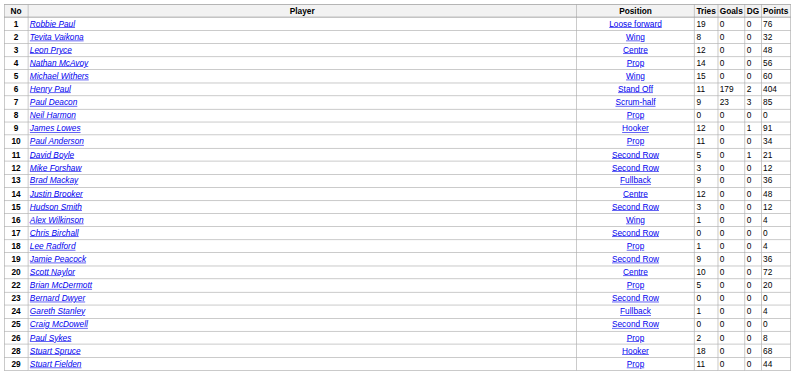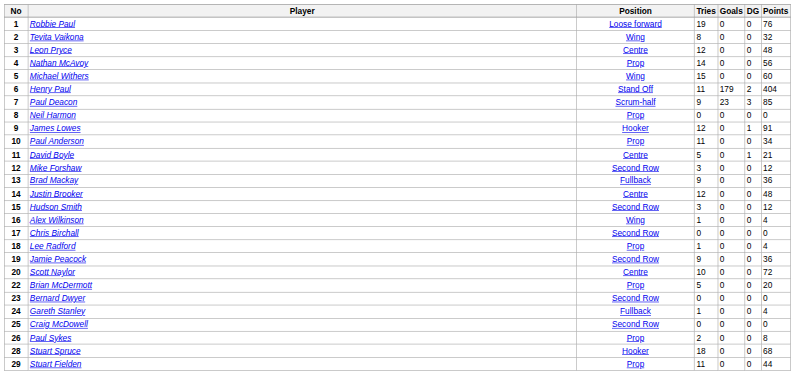David Boyle | Position: Second Row -> Centre
